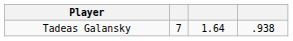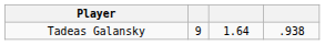Tadeas Galansky | column 2: 7 -> 9
